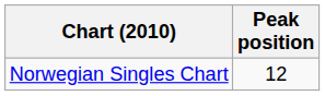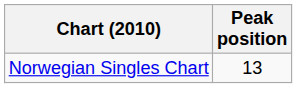Norwegian Singles Chart | Peak position: 12 -> 13
